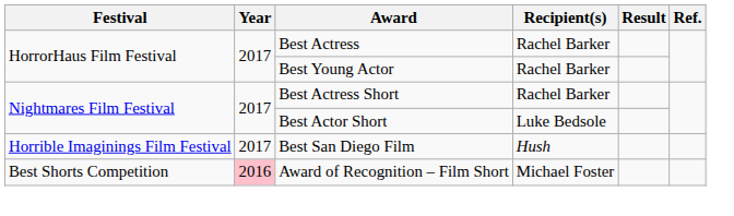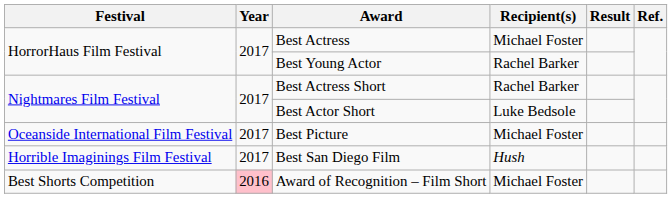Best Actress | Recipient(s): Rachel Barker -> Michael Foster
+ row: Oceanside International Film Festival | 2017 | Best Picture | Michael Foster
